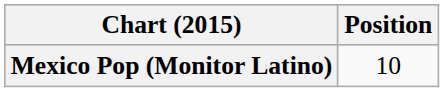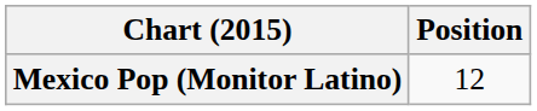Mexico Pop (Monitor Latino) | Position: 10 -> 12
